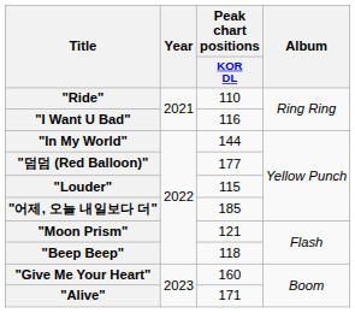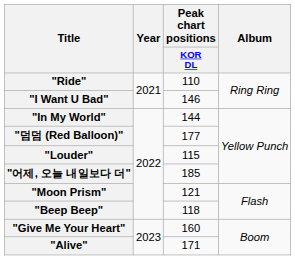"I Want U Bad" | Peak chart positions / KOR DL: 116 -> 146
